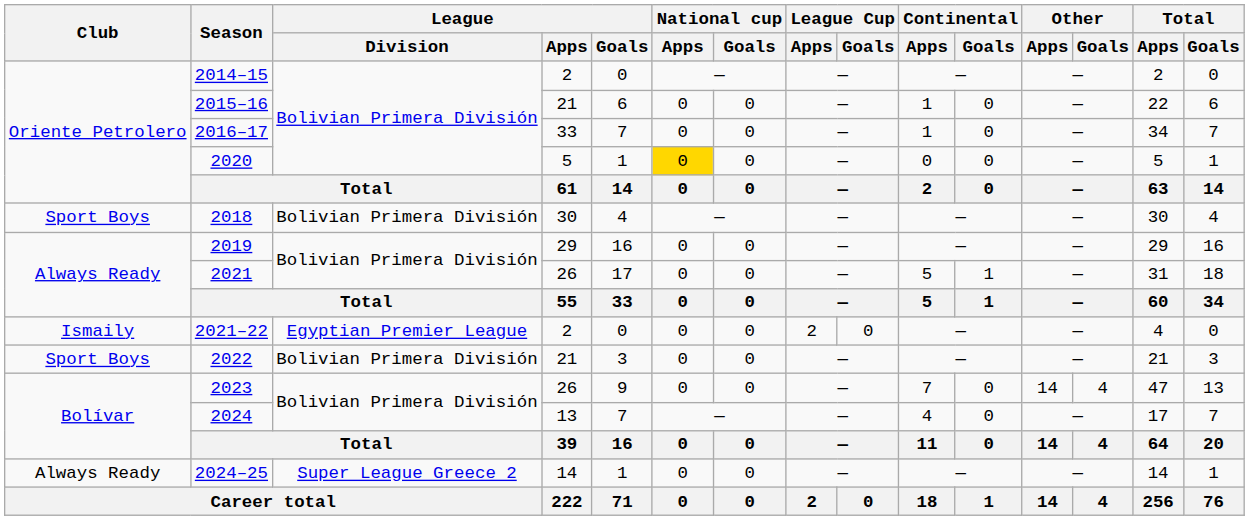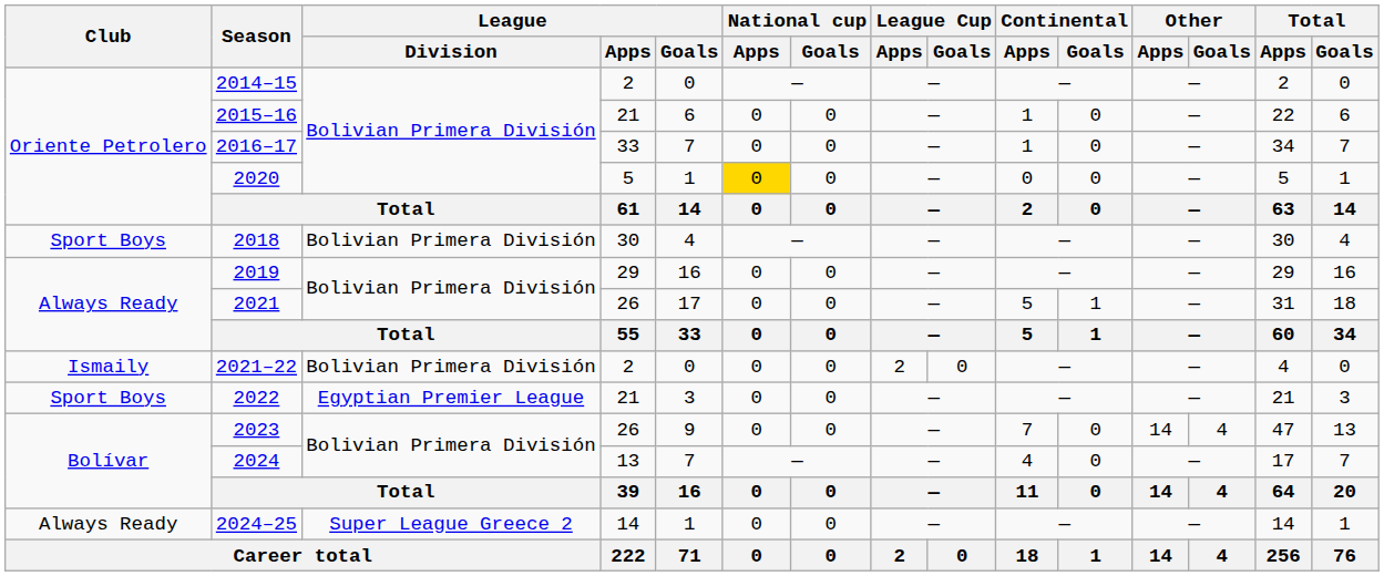2021–22 | League / Division: Egyptian Premier League -> Bolivian Primera División
2022 | League / Division: Bolivian Primera División -> Egyptian Premier League
